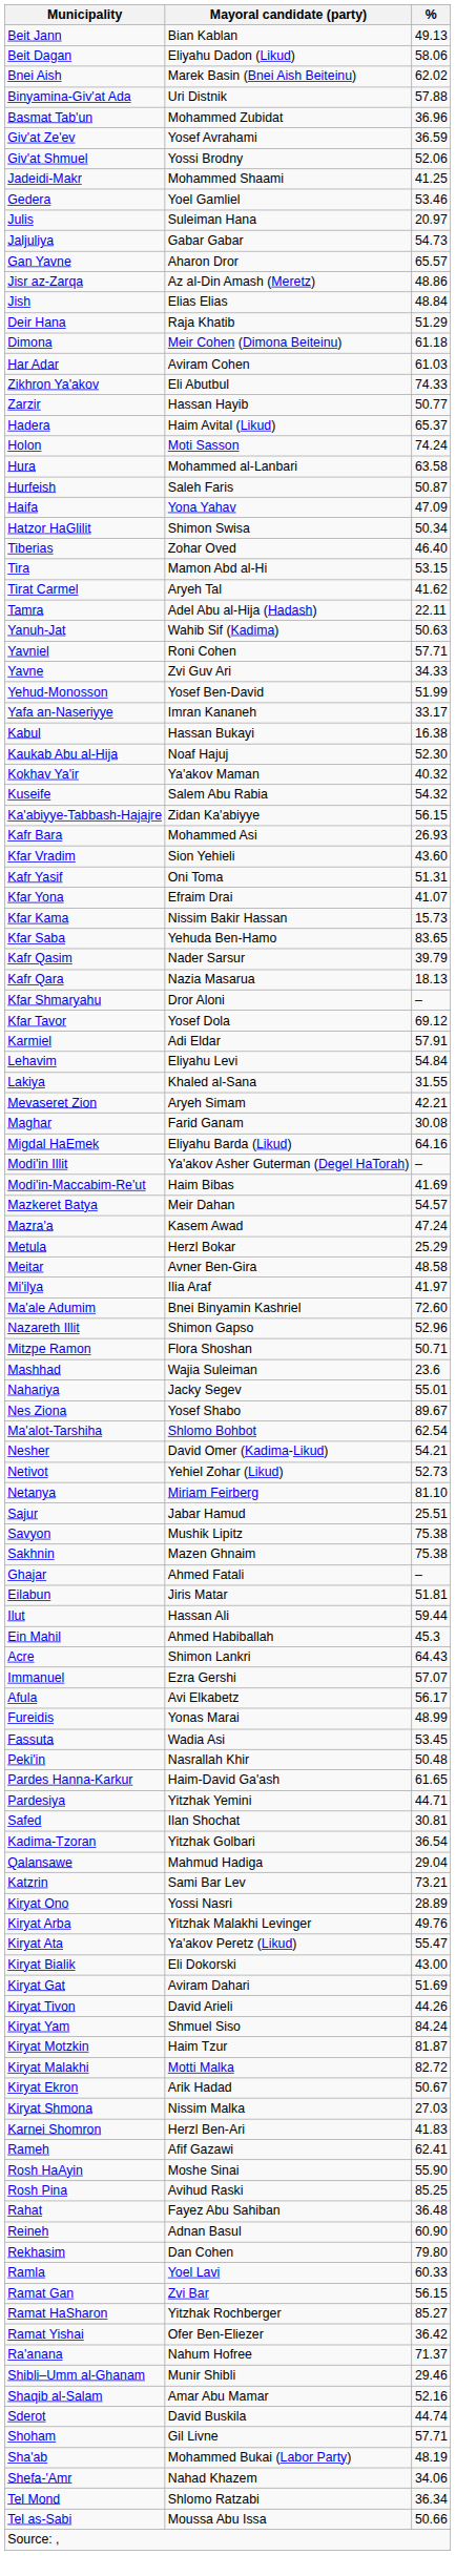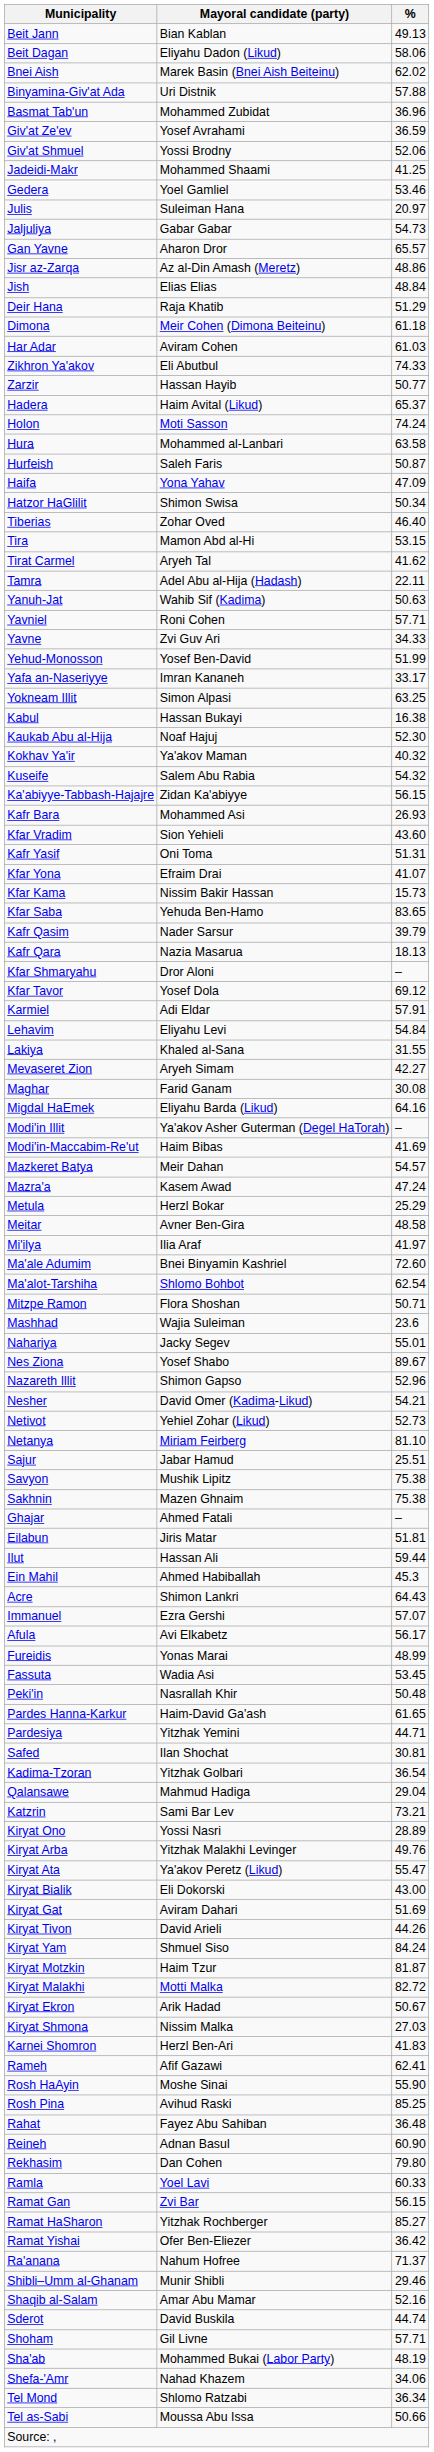+ row: Yokneam Illit | Simon Alpasi | 63.25
Mevaseret Zion | %: 42.21 -> 42.27
rows swapped: Ma'alot-Tarshiha <-> Nazareth Illit
